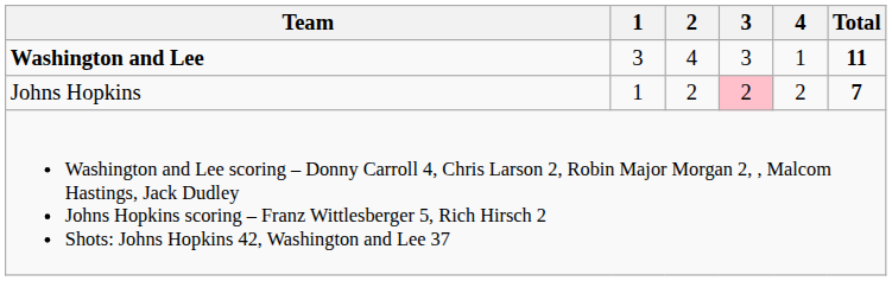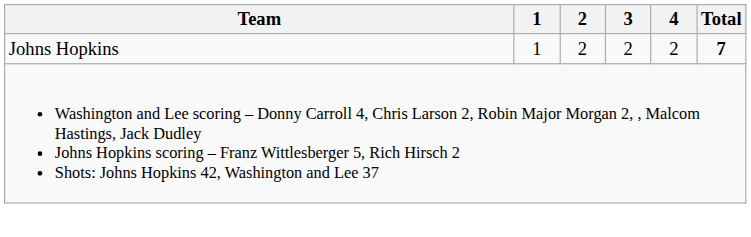- row: Washington and Lee | 3 | 4 | 3 | 1 | 11
Johns Hopkins | 3: pink background -> no background
